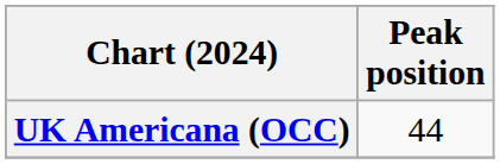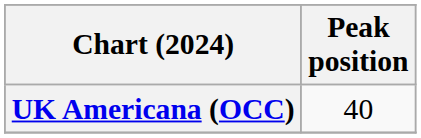UK Americana (OCC) | Peak position: 44 -> 40
